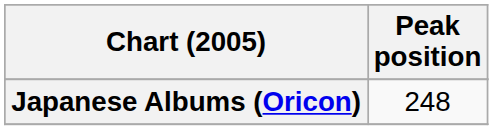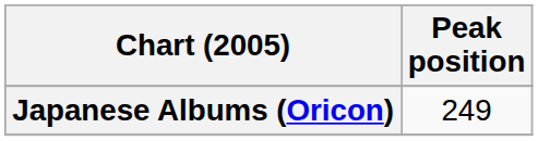Japanese Albums (Oricon) | Peak position: 248 -> 249
